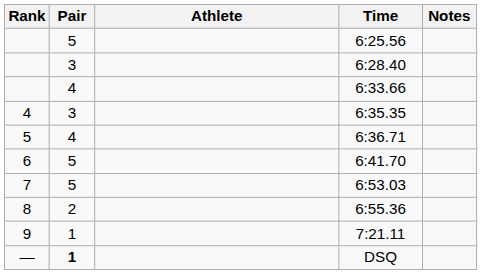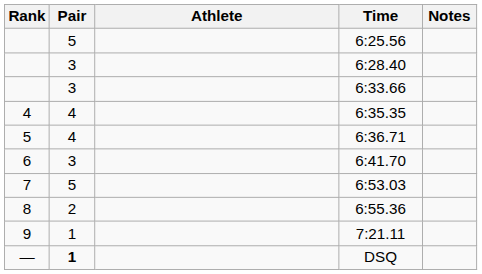6:33.66 | Pair: 4 -> 3
6:35.35 | Pair: 3 -> 4
6:41.70 | Pair: 5 -> 3
